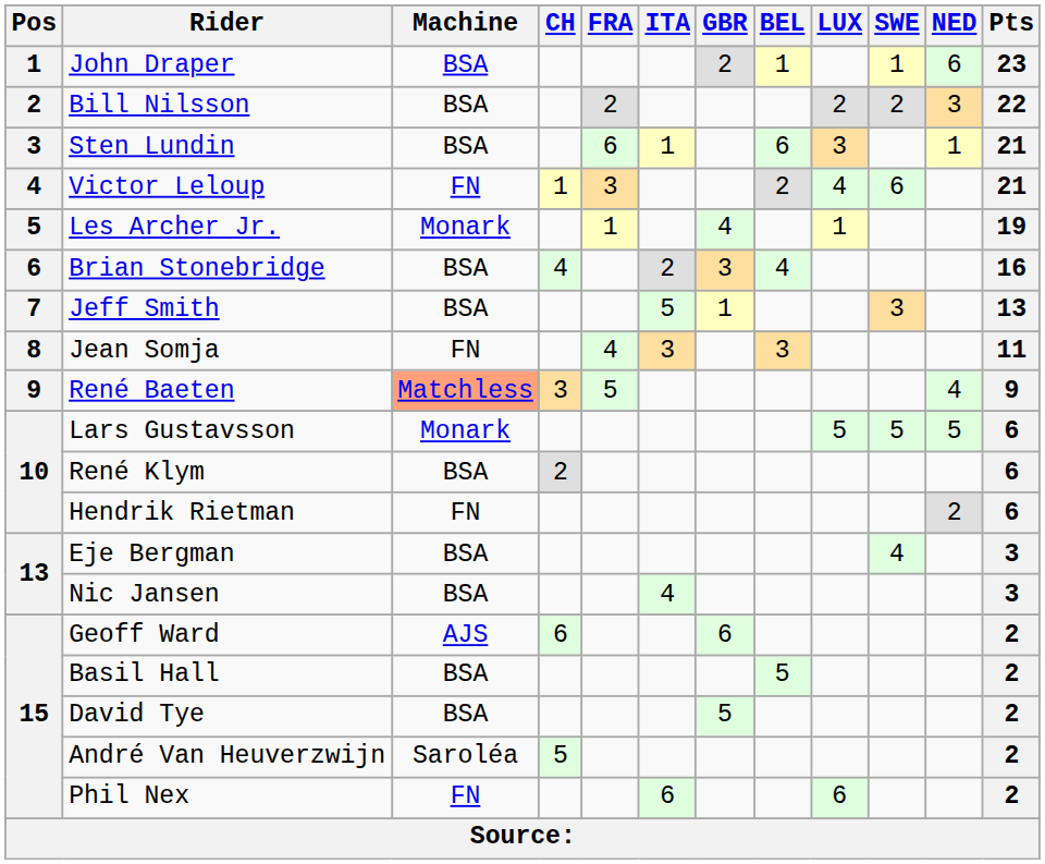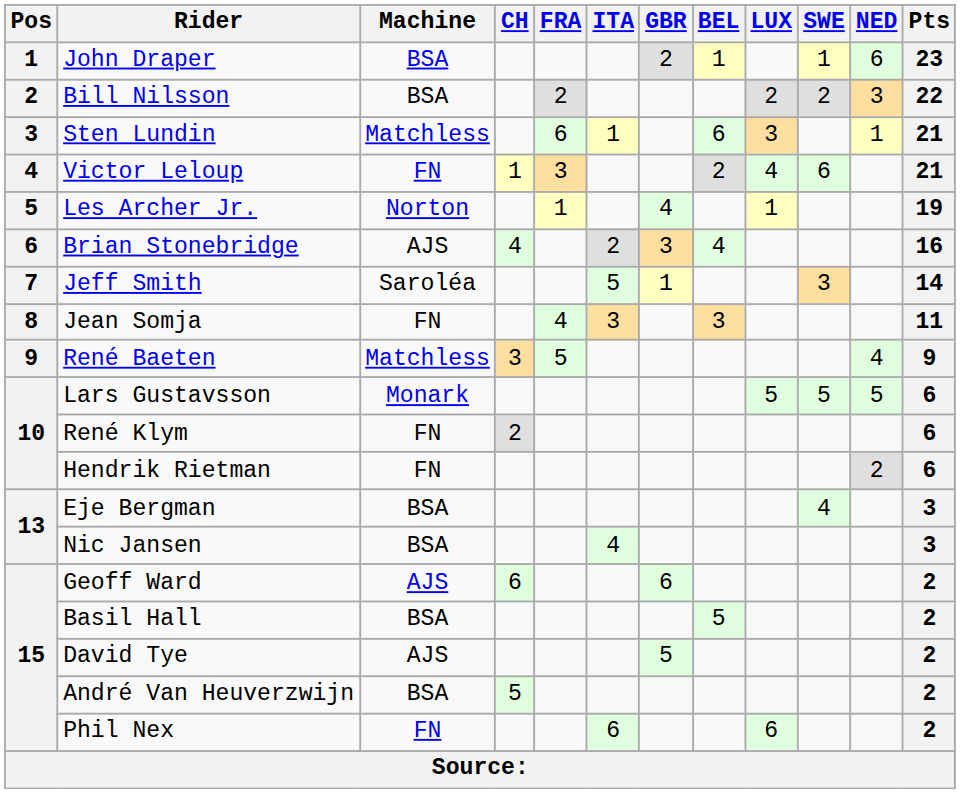Sten Lundin | Machine: BSA -> Matchless
Les Archer Jr. | Machine: Monark -> Norton
Brian Stonebridge | Machine: BSA -> AJS
Jeff Smith | Machine: BSA -> Saroléa
Jeff Smith | Pts: 13 -> 14
René Baeten | Machine: lightsalmon background -> no background
René Klym | Machine: BSA -> FN
David Tye | Machine: BSA -> AJS
André Van Heuverzwijn | Machine: Saroléa -> BSA
